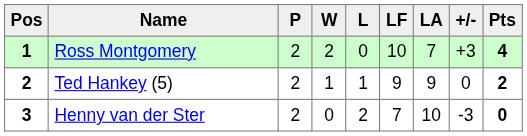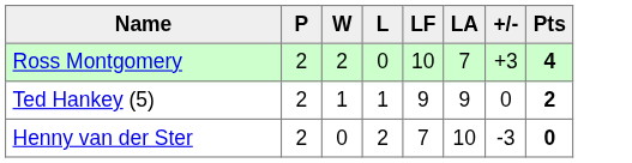- column: Pos | 1 | 2 | 3
